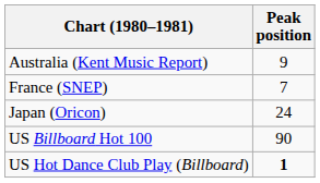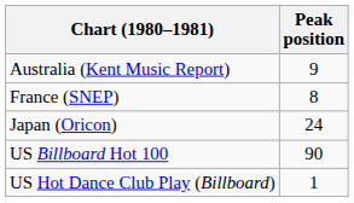France (SNEP) | Peak position: 7 -> 8
US Hot Dance Club Play (Billboard) | Peak position: bold -> normal
